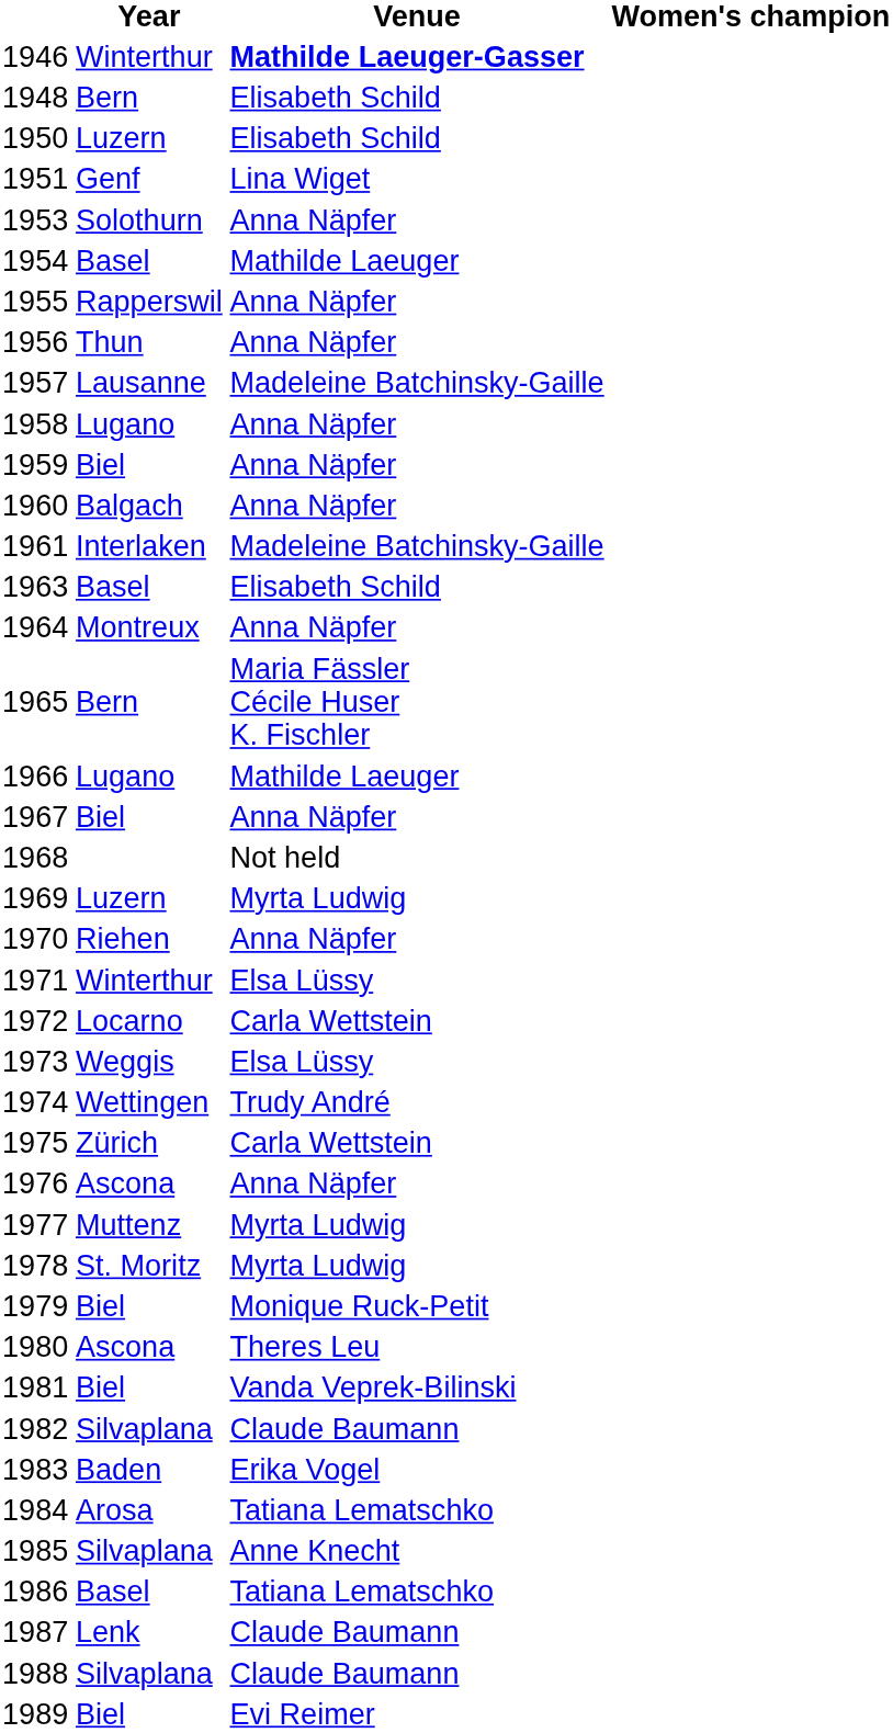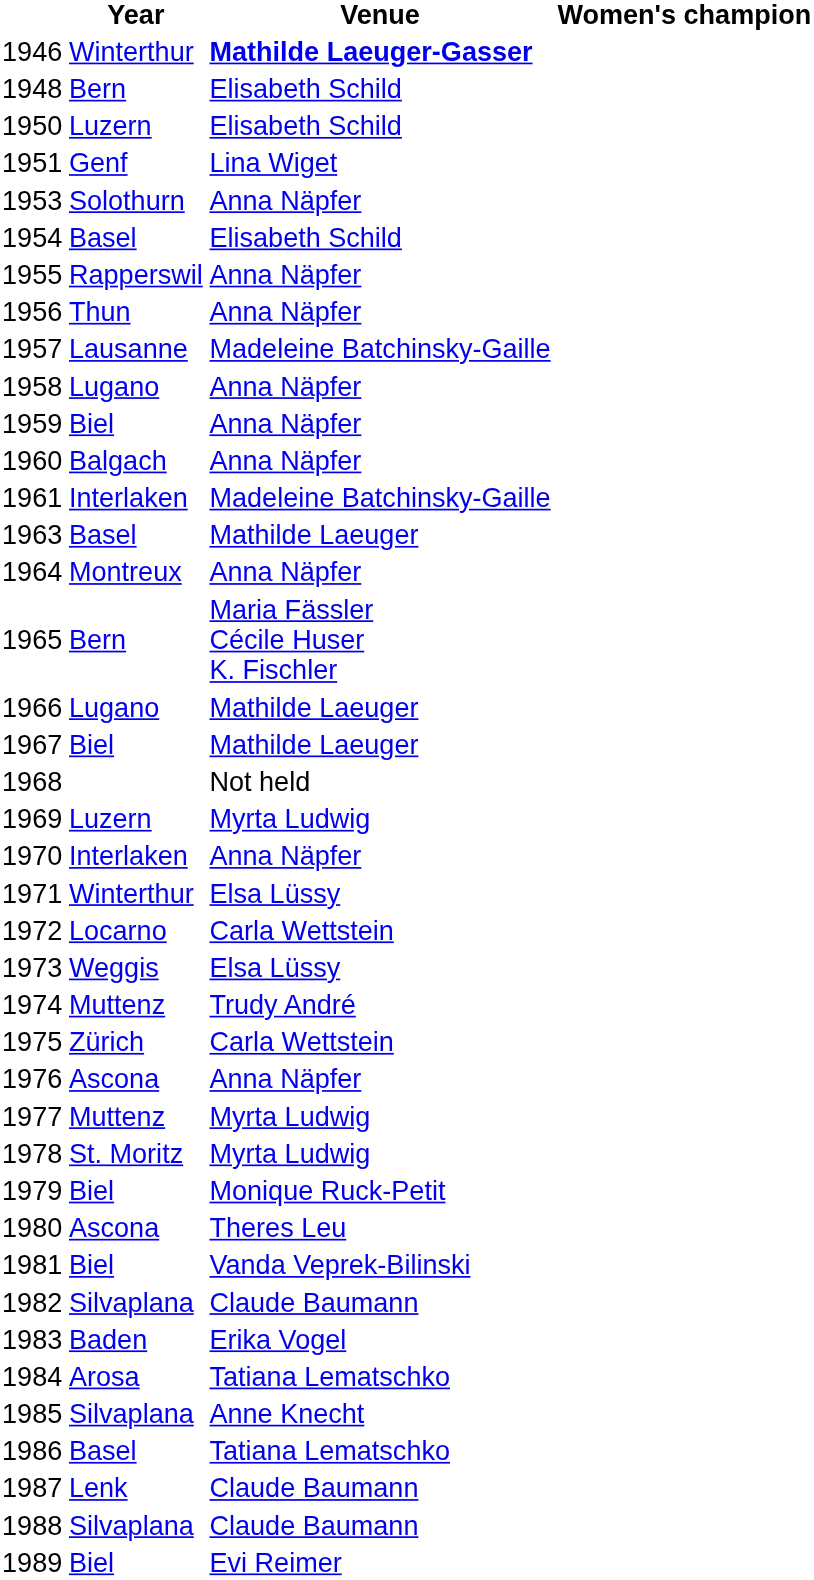1954 | Venue: Mathilde Laeuger -> Elisabeth Schild
1963 | Venue: Elisabeth Schild -> Mathilde Laeuger
1967 | Venue: Anna Näpfer -> Mathilde Laeuger
1970 | Year: Riehen -> Interlaken
1974 | Year: Wettingen -> Muttenz
